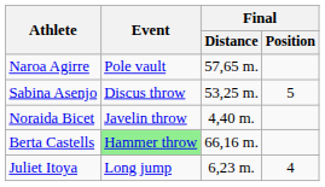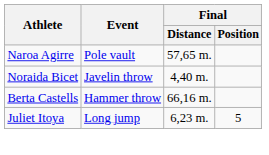- row: Sabina Asenjo | Discus throw | 53,25 m. | 5
Berta Castells | Event: lightgreen background -> no background
Juliet Itoya | Final / Position: 4 -> 5
